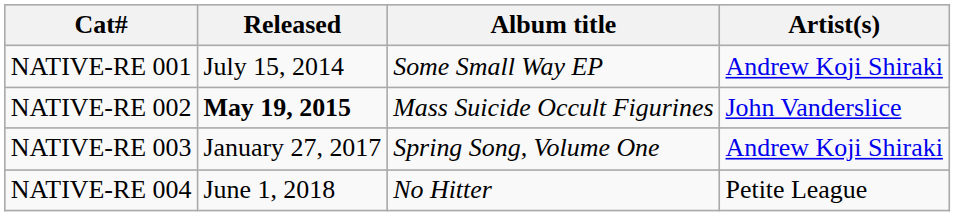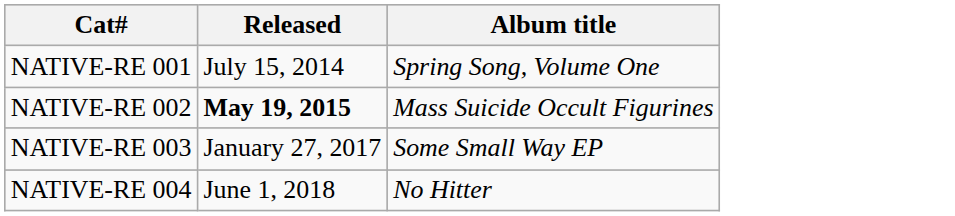- column: Artist(s) | Andrew Koji Shiraki | John Vanderslice | Andrew Koji Shiraki | Petite League
NATIVE-RE 001 | Album title: Some Small Way EP -> Spring Song, Volume One
NATIVE-RE 003 | Album title: Spring Song, Volume One -> Some Small Way EP
